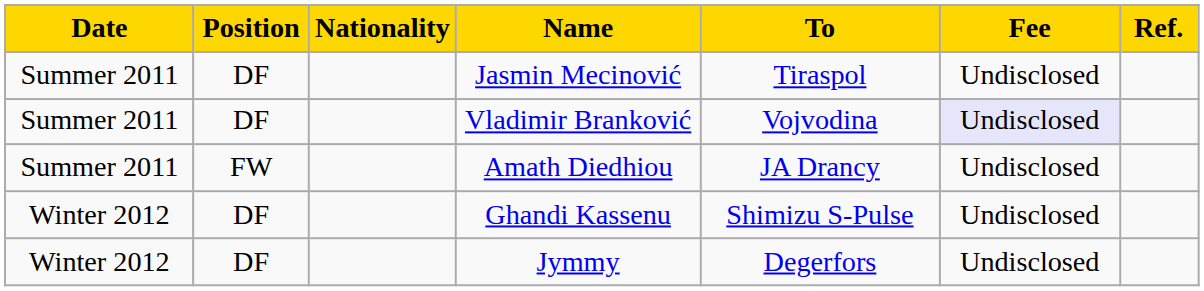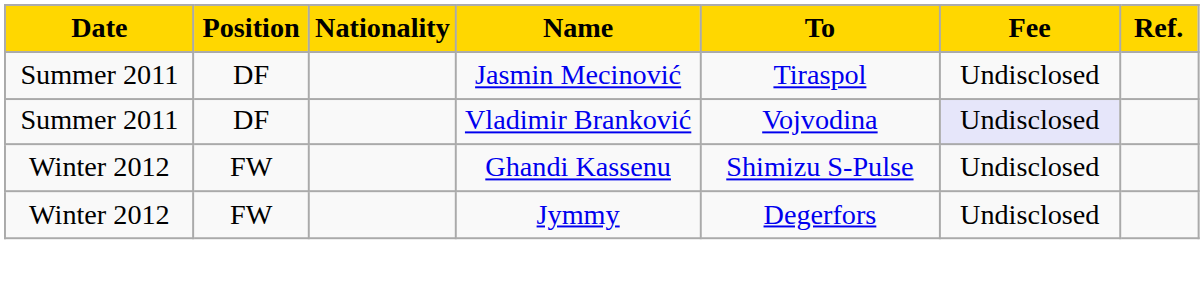- row: Summer 2011 | FW | Amath Diedhiou | JA Drancy | Undisclosed
Ghandi Kassenu | Position: DF -> FW
Jymmy | Position: DF -> FW
